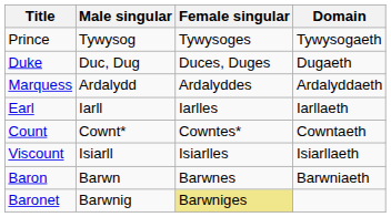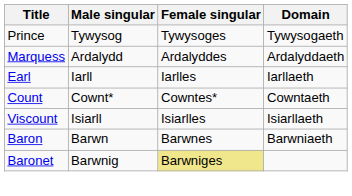- row: Duke | Duc, Dug | Duces, Duges | Dugaeth
